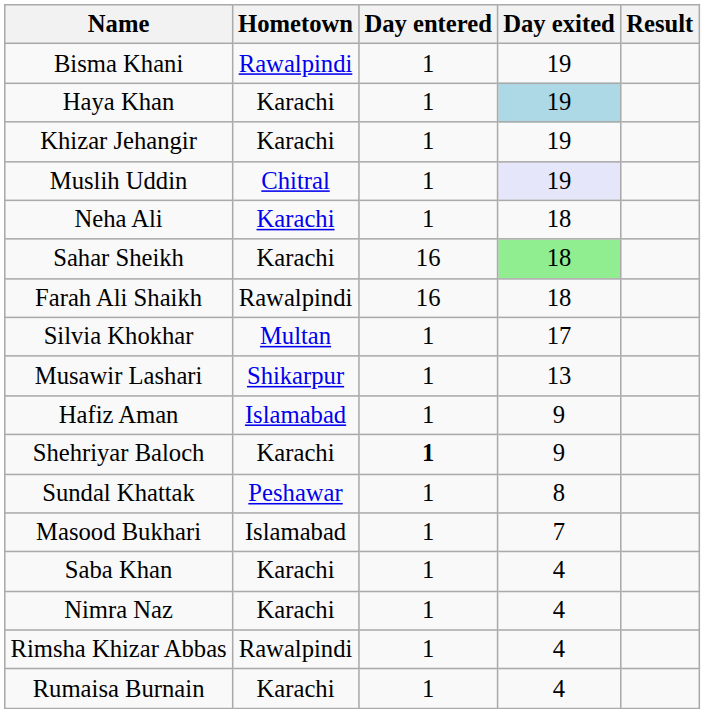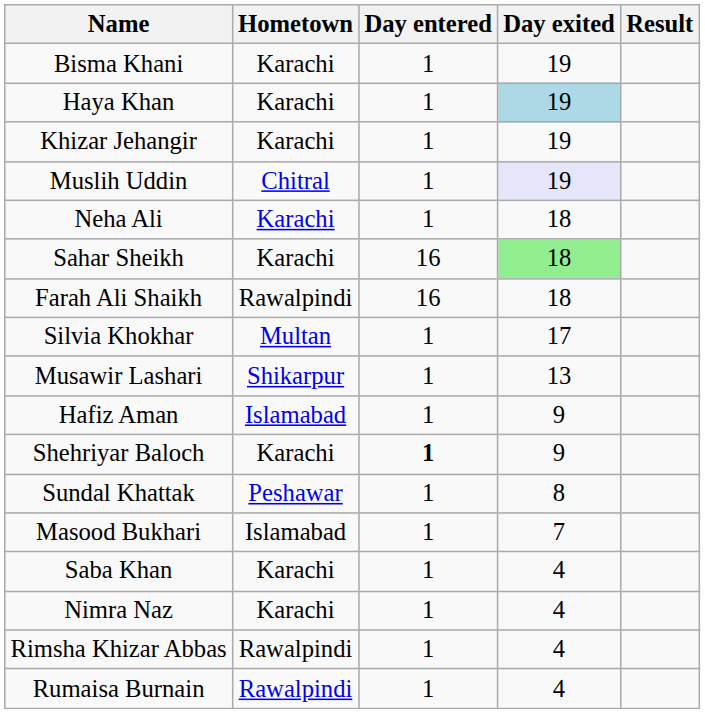Bisma Khani | Hometown: Rawalpindi -> Karachi
Rumaisa Burnain | Hometown: Karachi -> Rawalpindi
